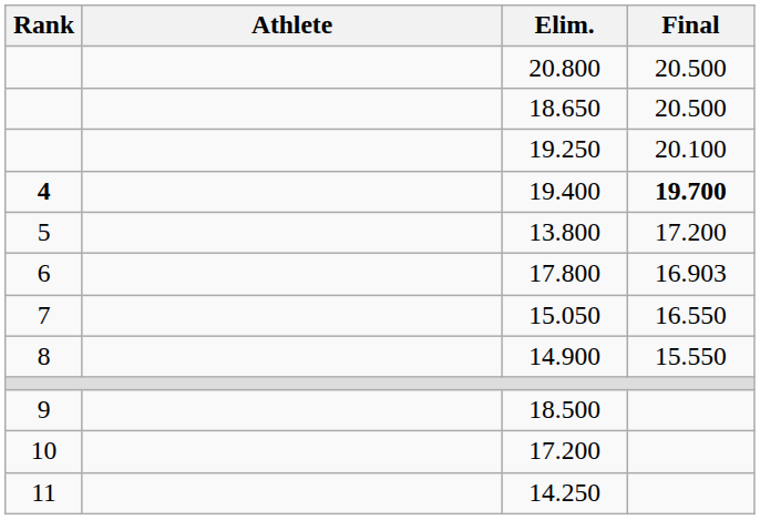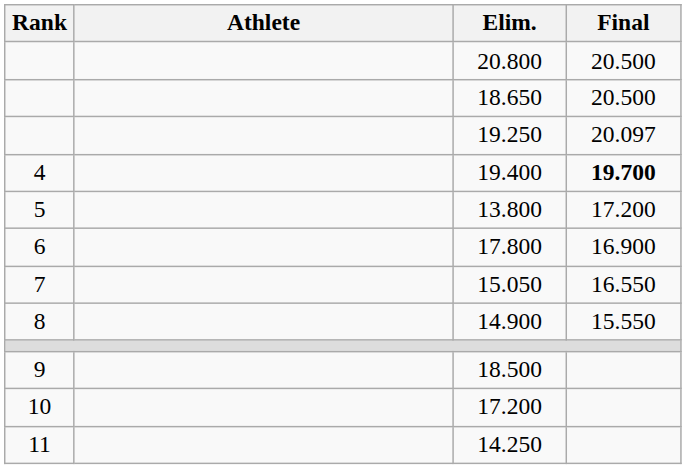19.250 | Final: 20.100 -> 20.097
19.400 | Rank: bold -> normal
17.800 | Final: 16.903 -> 16.900
